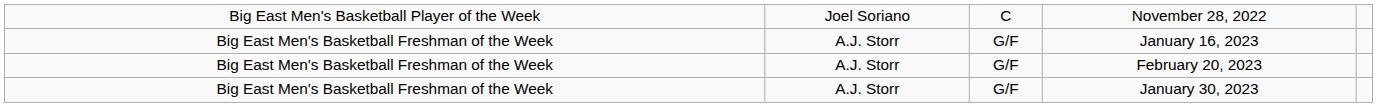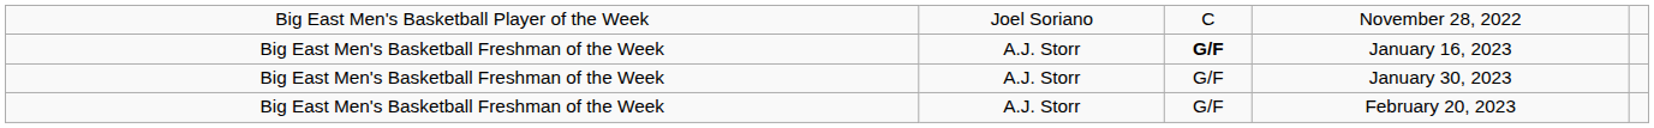January 16, 2023 | column 3: normal -> bold
rows swapped: January 30, 2023 <-> February 20, 2023
